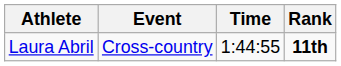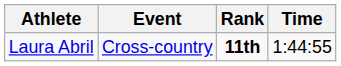columns swapped: Time <-> Rank
